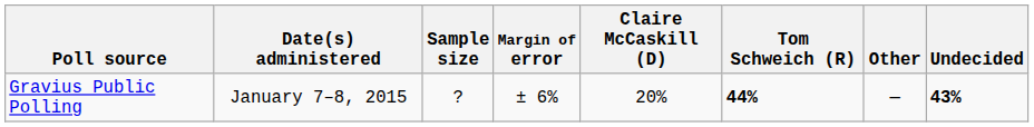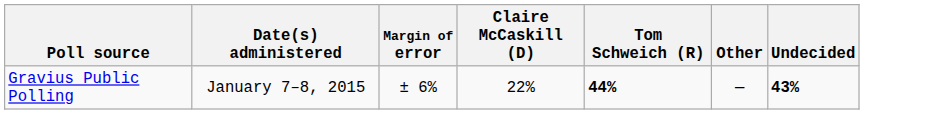- column: Sample size | ?
Gravius Public Polling | Claire McCaskill (D): 20% -> 22%
